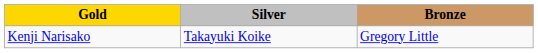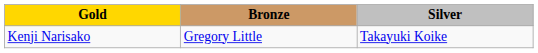columns swapped: Silver <-> Bronze
